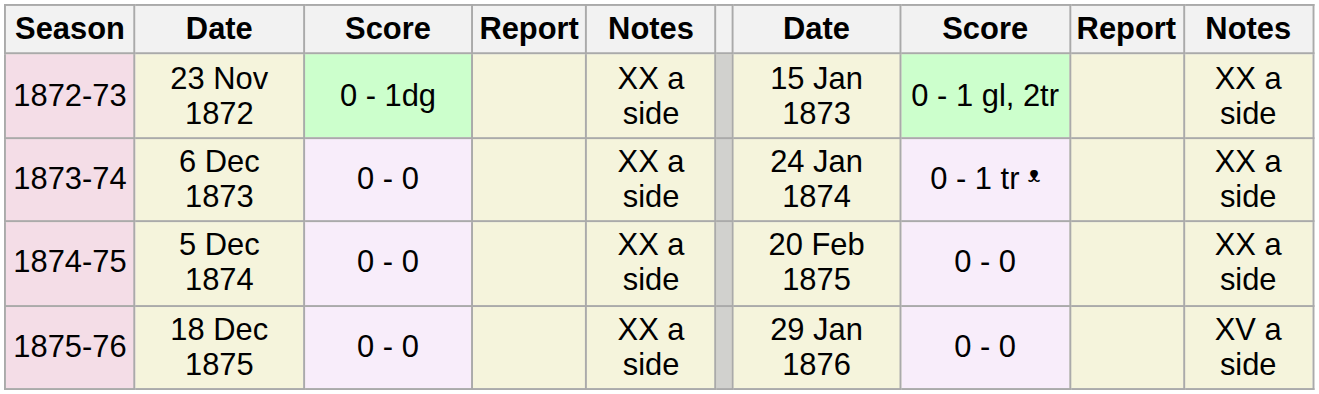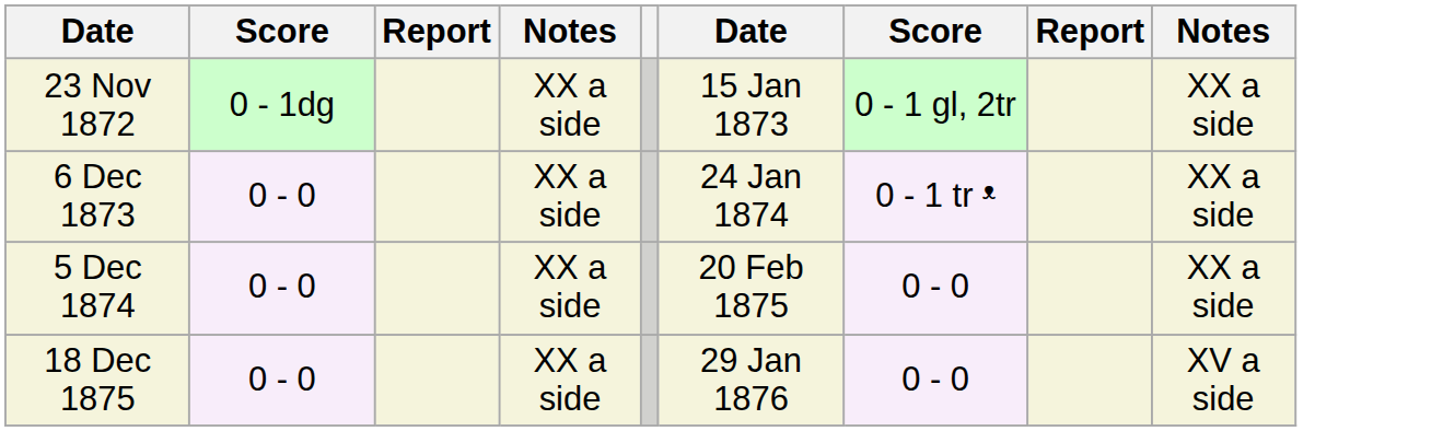- column: Season | 1872-73 | 1873-74 | 1874-75 | 1875-76
